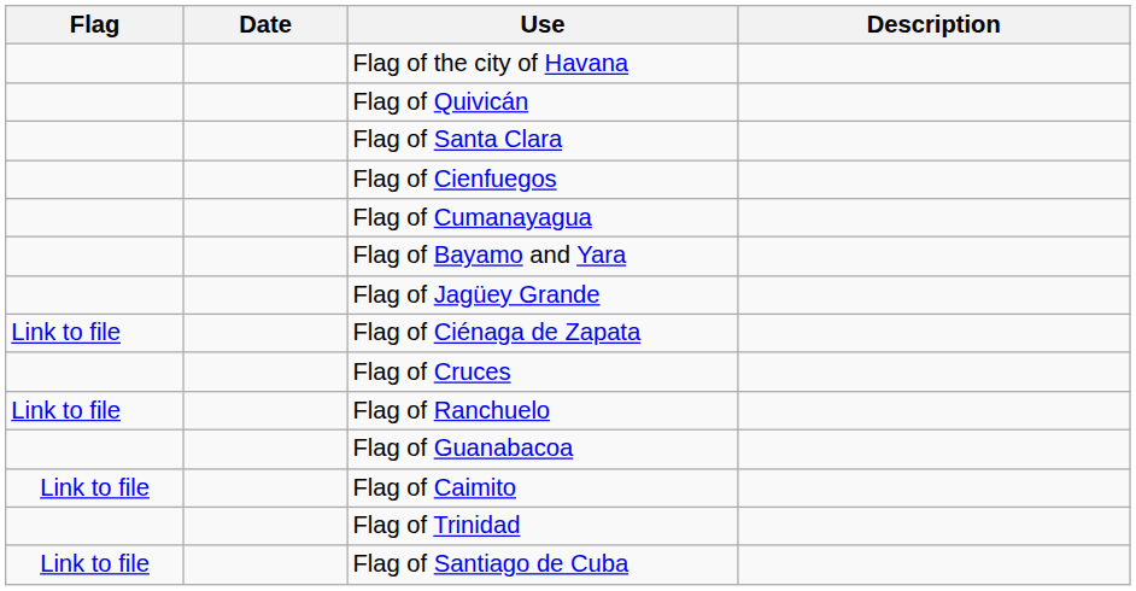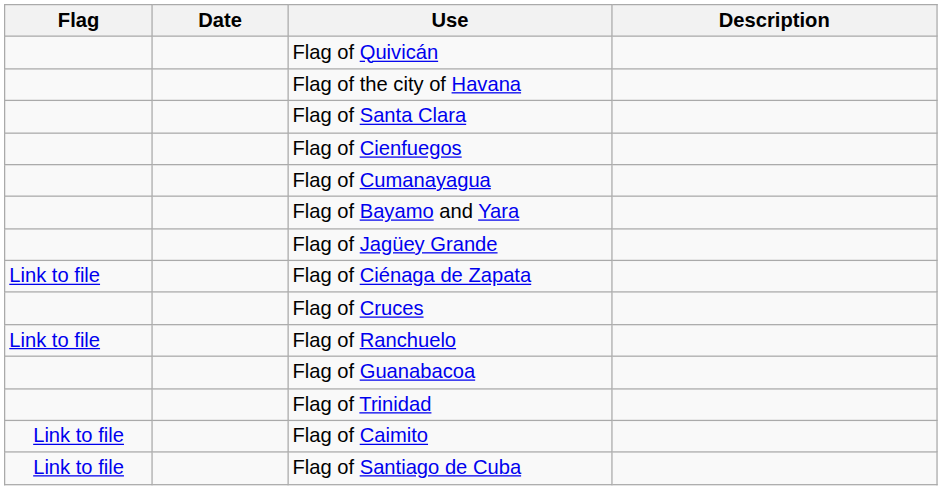rows swapped: Flag of the city of Havana <-> Flag of Quivicán
rows swapped: Flag of Caimito <-> Flag of Trinidad
